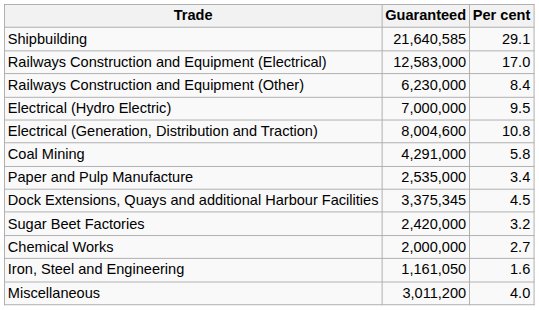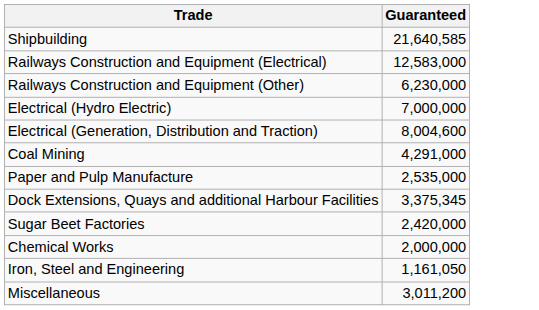- column: Per cent | 29.1 | 17.0 | 8.4 | 9.5 | 10.8 | 5.8 | 3.4 | 4.5 | 3.2 | 2.7 | 1.6 | 4.0
